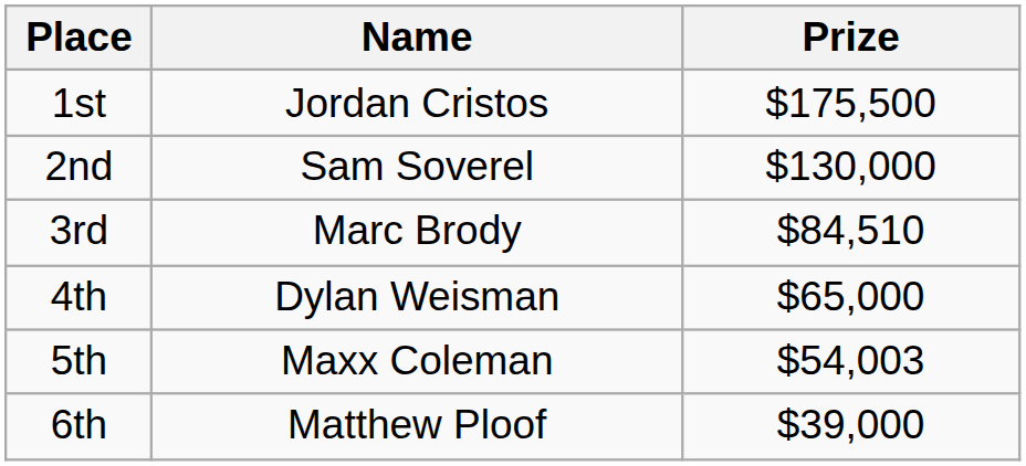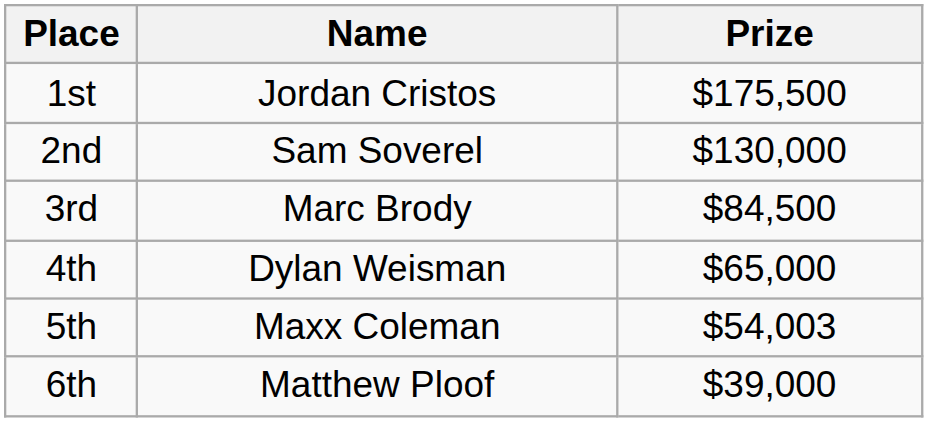3rd | Prize: $84,510 -> $84,500
